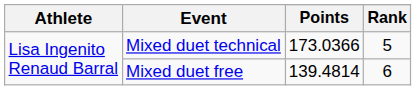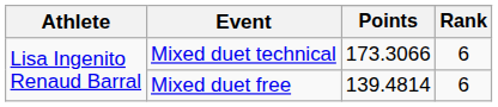Mixed duet technical | Points: 173.0366 -> 173.3066
Mixed duet technical | Rank: 5 -> 6
